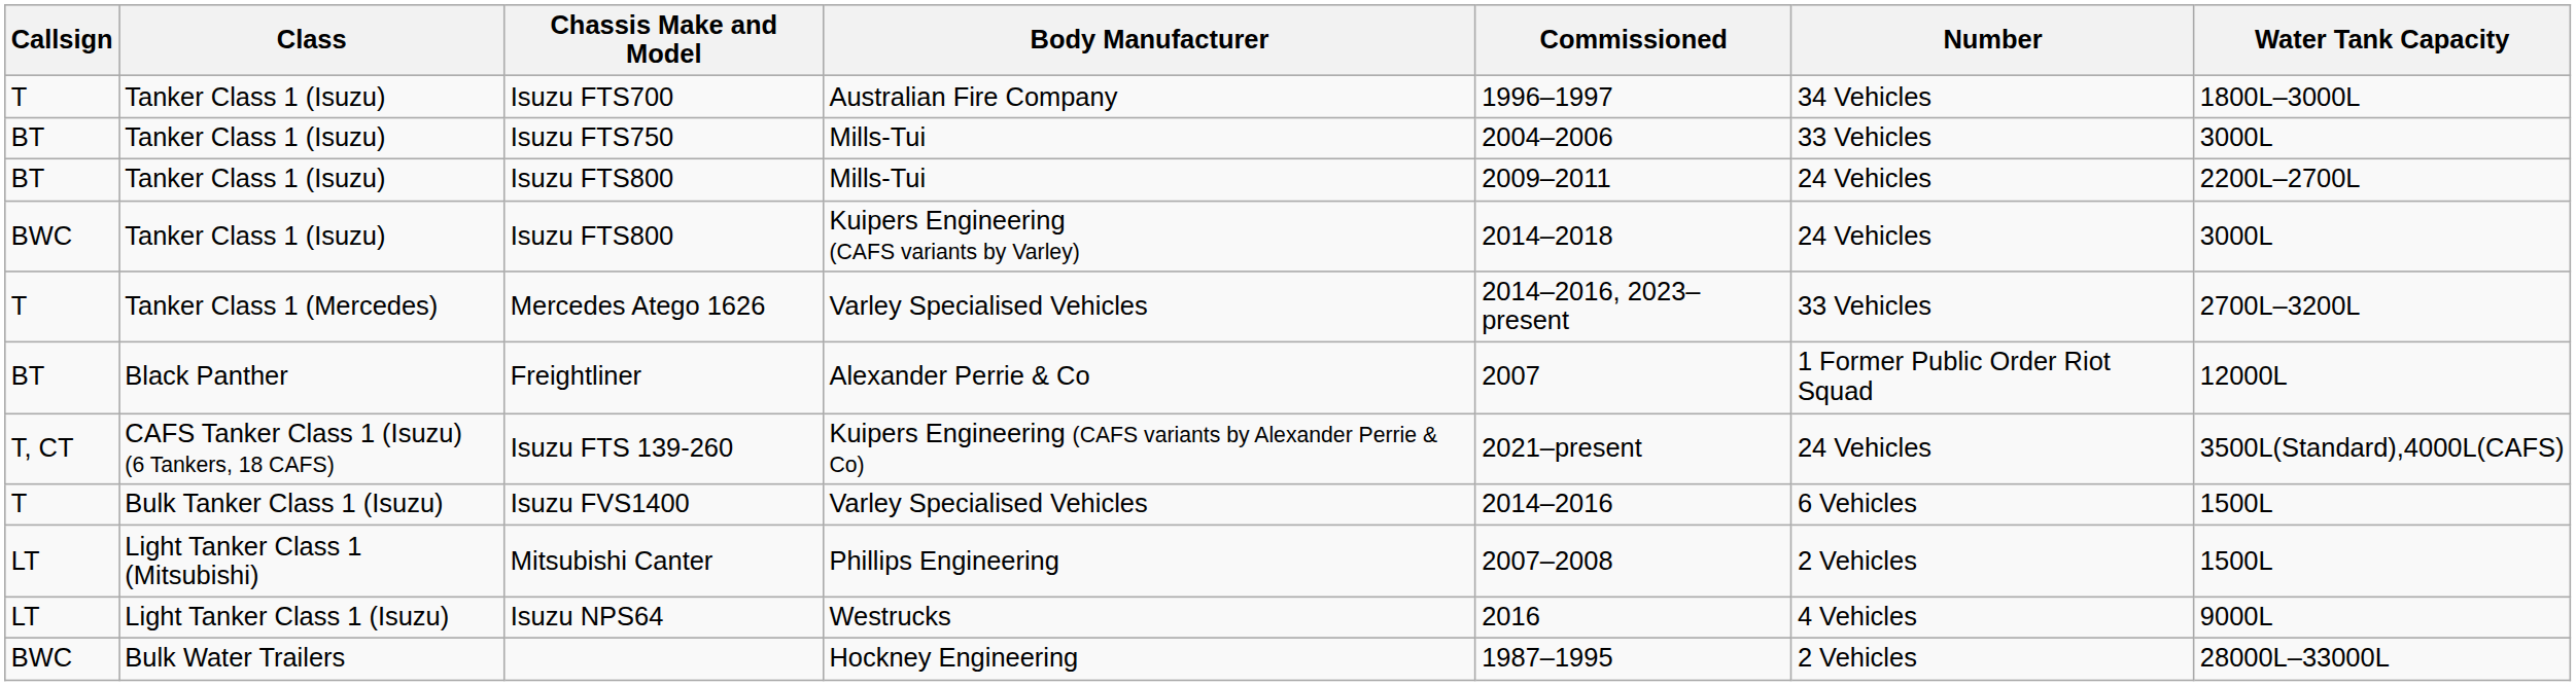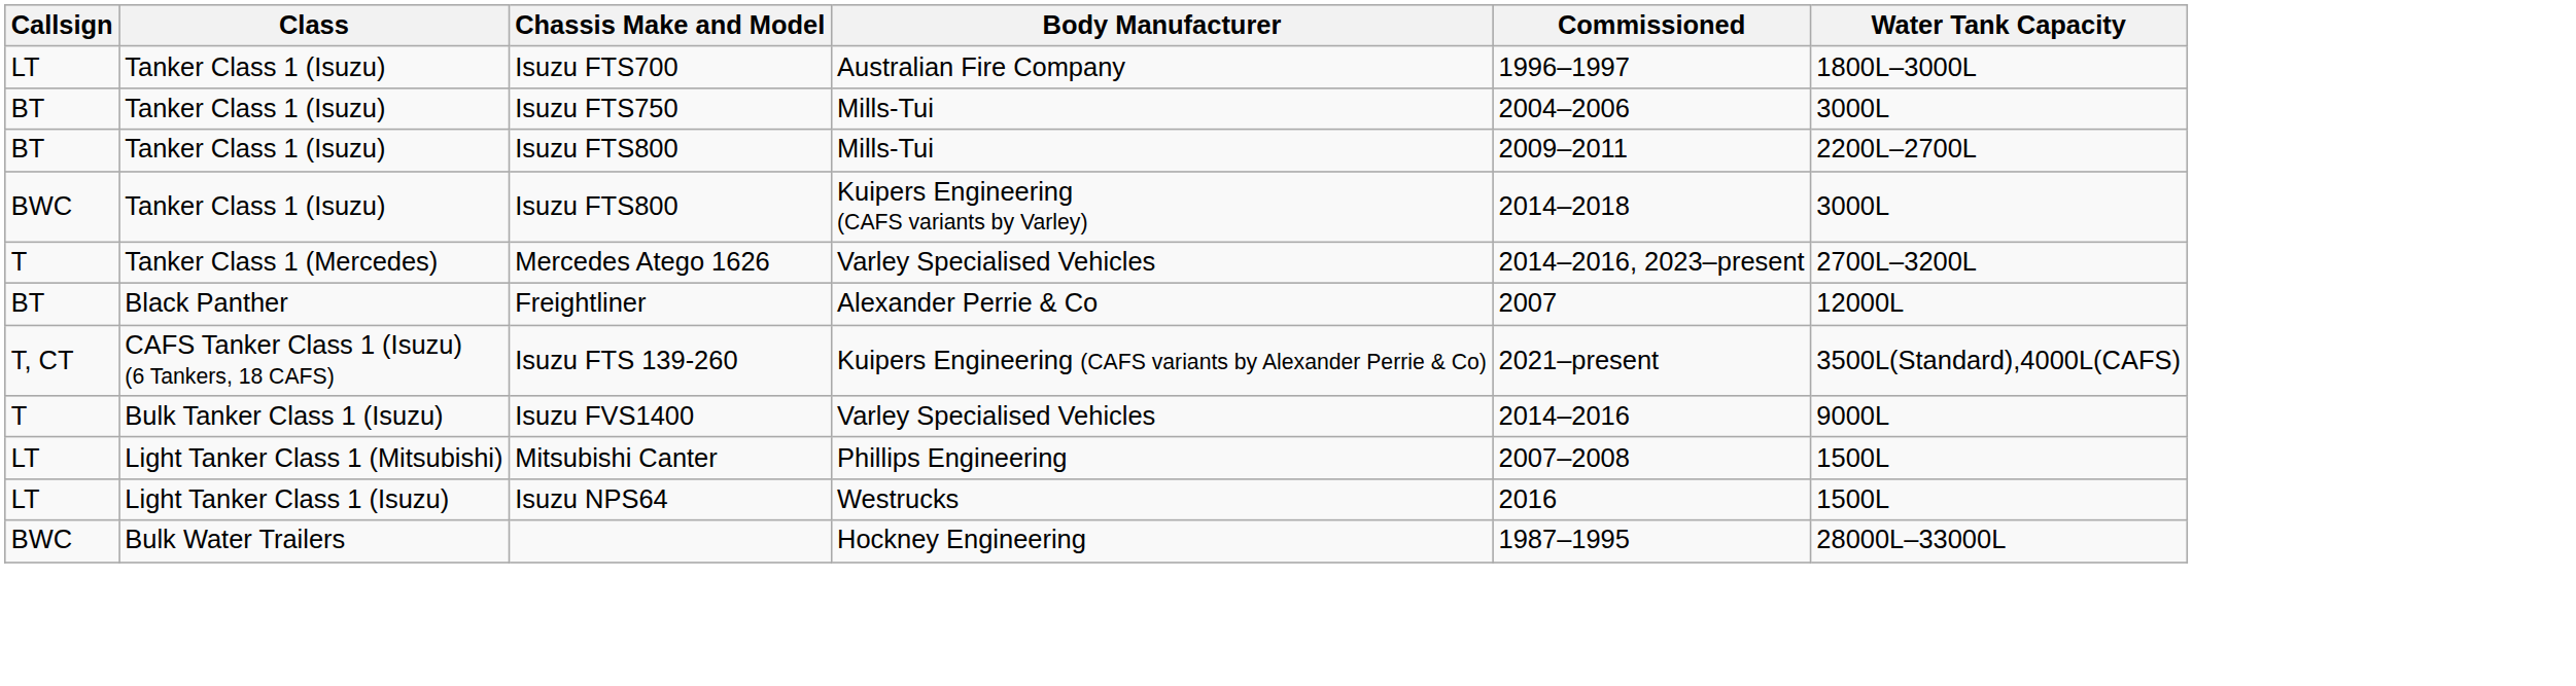- column: Number | 34 Vehicles | 33 Vehicles | 24 Vehicles | 24 Vehicles | 33 Vehicles | 1 Former Public Order Riot Squad | 24 Vehicles | 6 Vehicles | 2 Vehicles | 4 Vehicles | 2 Vehicles
Isuzu FTS700 | Callsign: T -> LT
Isuzu FVS1400 | Water Tank Capacity: 1500L -> 9000L
Isuzu NPS64 | Water Tank Capacity: 9000L -> 1500L
